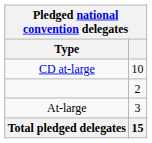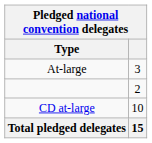rows swapped: CD at-large <-> At-large
